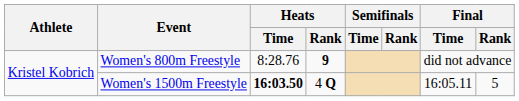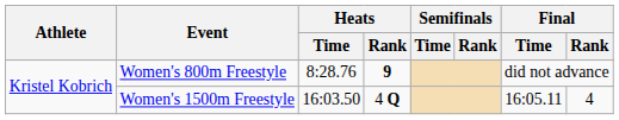Women's 1500m Freestyle | Heats / Time: bold -> normal
Women's 1500m Freestyle | Final / Rank: 5 -> 4
